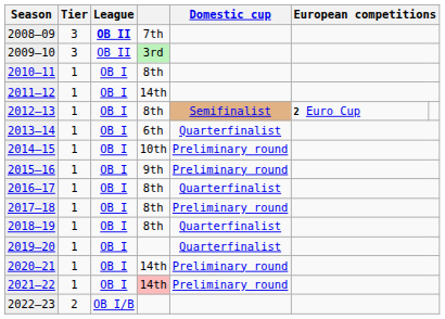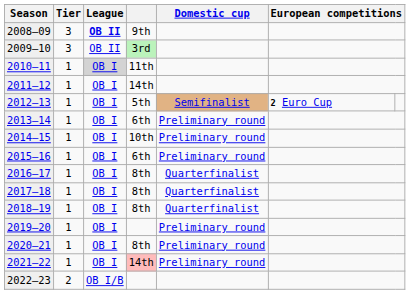2008–09 | column 4: 7th -> 9th
2010–11 | League: no background -> lightgrey background
2010–11 | column 4: 8th -> 11th
2012–13 | column 4: 8th -> 5th
2013–14 | Domestic cup: Quarterfinalist -> Preliminary round
2015–16 | column 4: 9th -> 6th
2017–18 | Domestic cup: Preliminary round -> Quarterfinalist
2019–20 | Domestic cup: Quarterfinalist -> Preliminary round
2020–21 | column 4: 14th -> 8th
